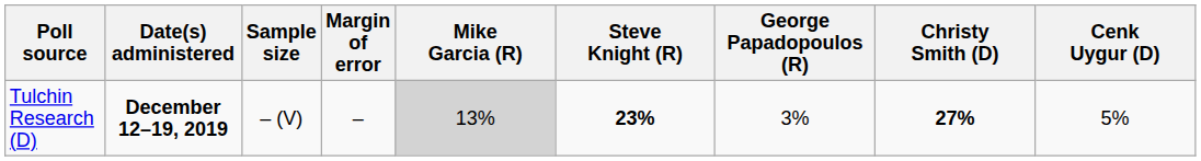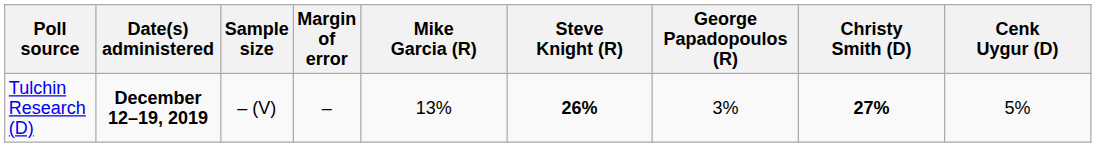Tulchin Research (D) | Mike Garcia (R): lightgrey background -> no background
Tulchin Research (D) | Steve Knight (R): 23% -> 26%
